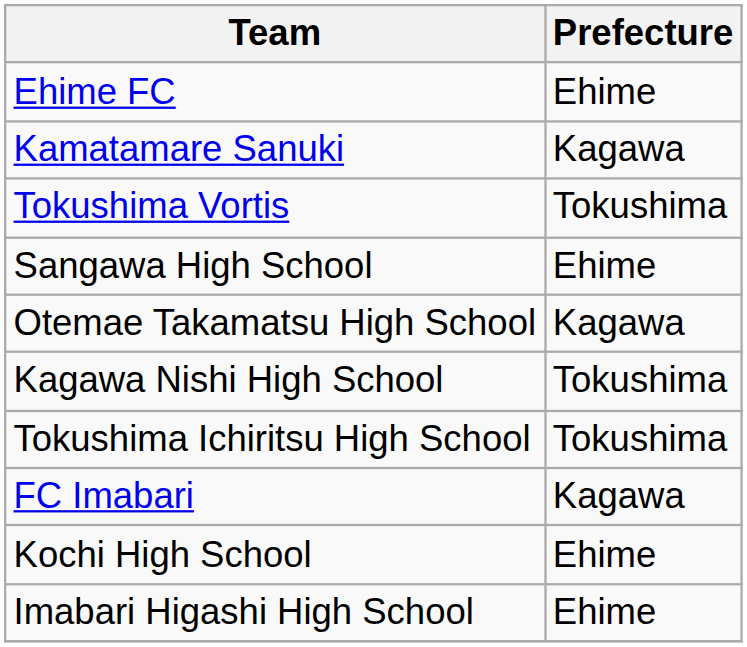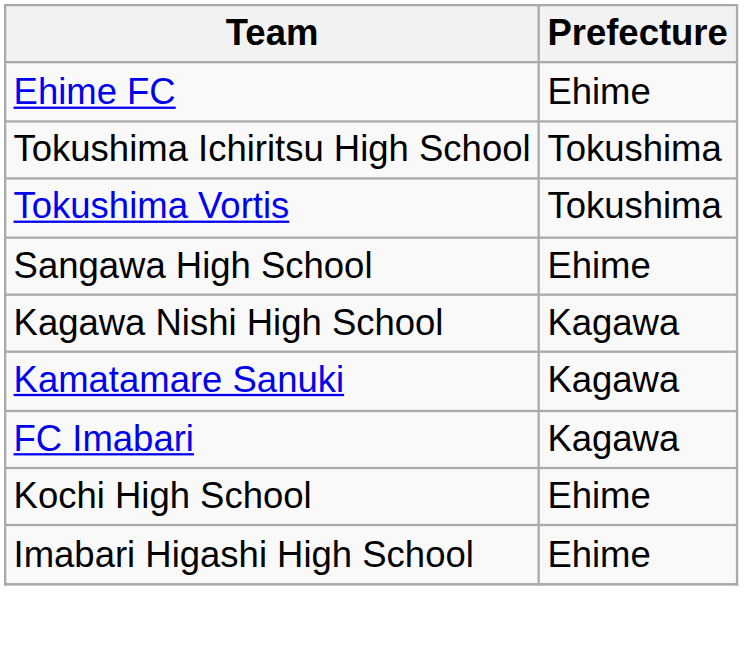rows swapped: Tokushima Ichiritsu High School <-> Kamatamare Sanuki
- row: Otemae Takamatsu High School | Kagawa
Kagawa Nishi High School | Prefecture: Tokushima -> Kagawa
